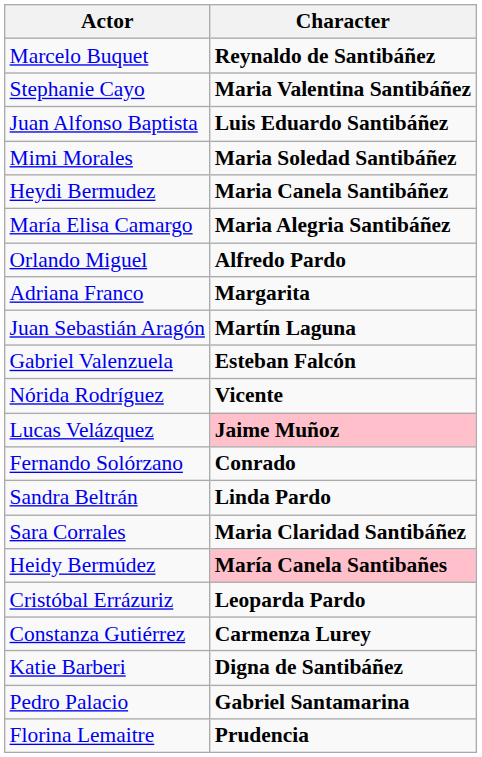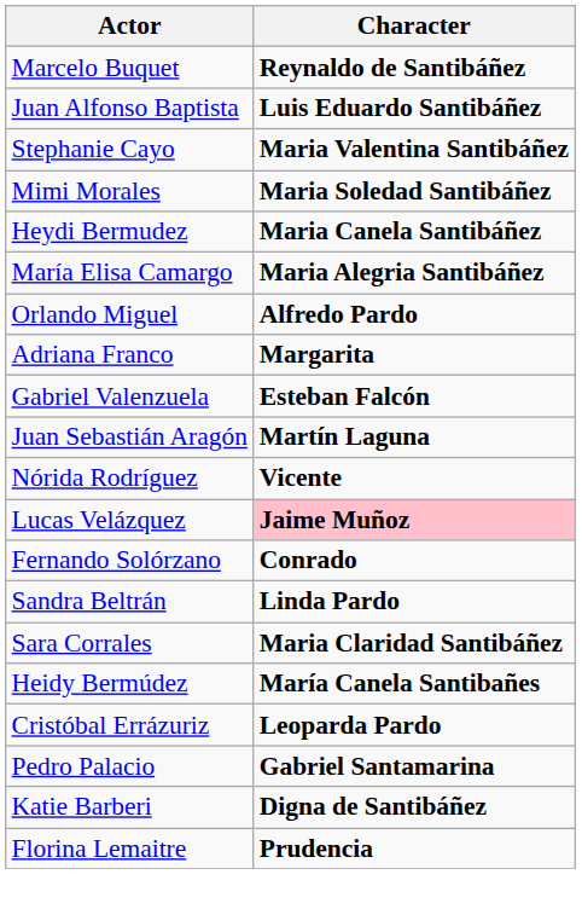rows swapped: Juan Alfonso Baptista <-> Stephanie Cayo
rows swapped: Juan Sebastián Aragón <-> Gabriel Valenzuela
Heidy Bermúdez | Character: pink background -> no background
- row: Constanza Gutiérrez | Carmenza Lurey
rows swapped: Pedro Palacio <-> Katie Barberi
